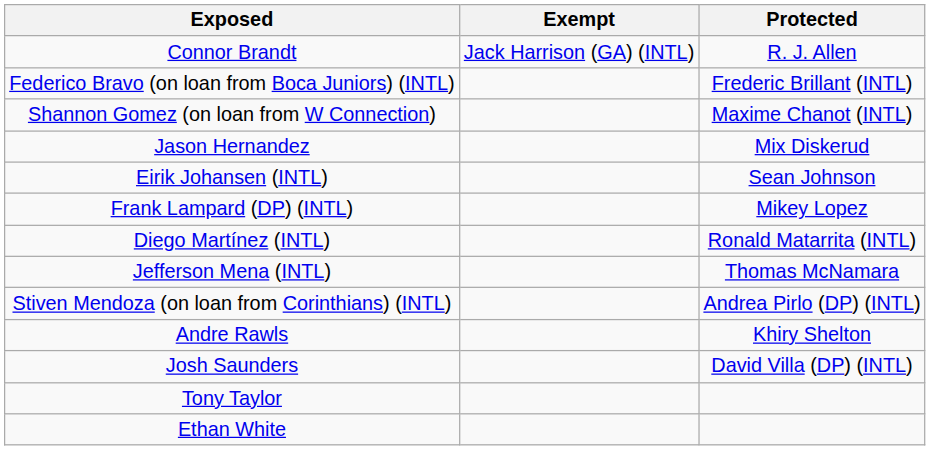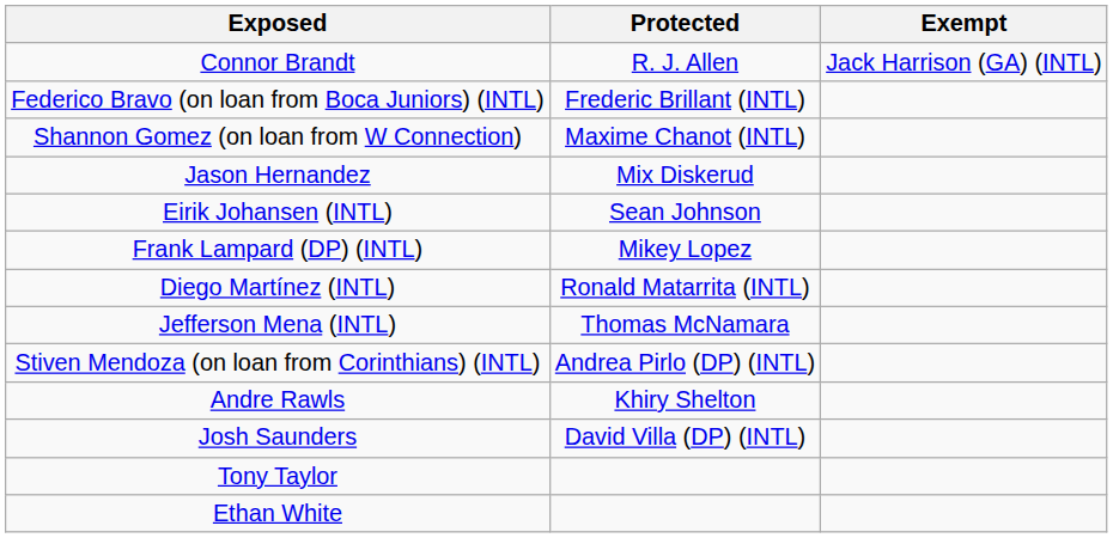columns swapped: Protected <-> Exempt
